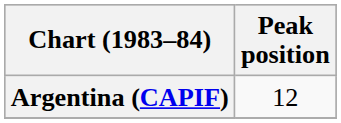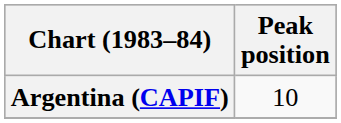Argentina (CAPIF) | Peak position: 12 -> 10
